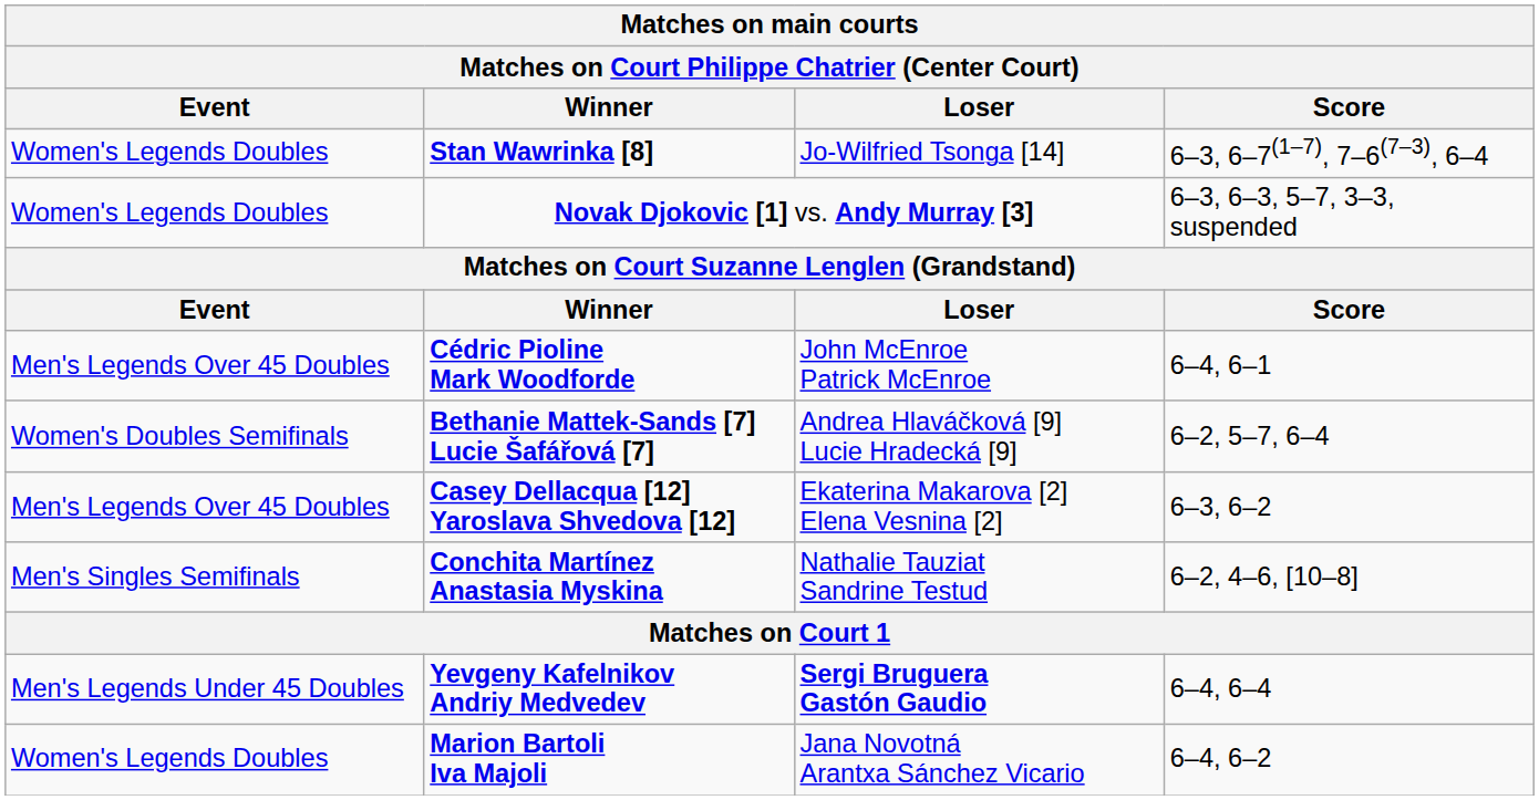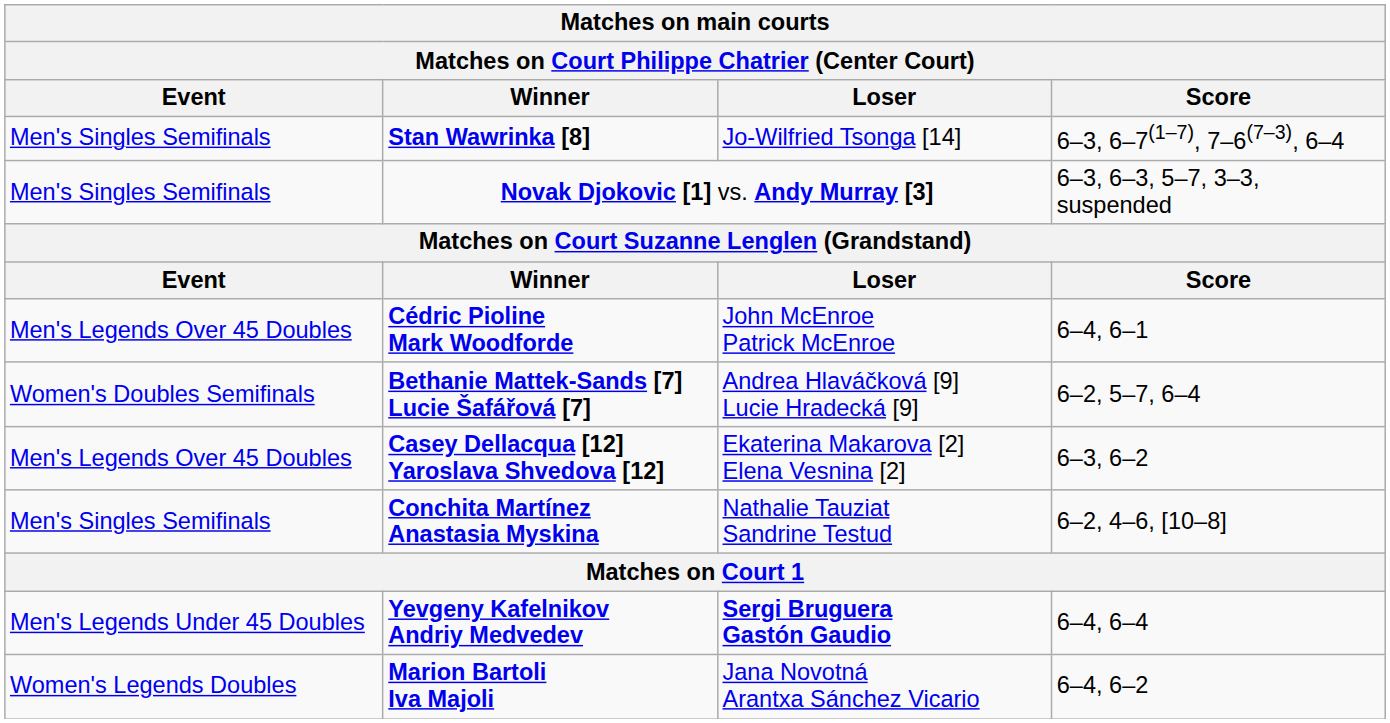Stan Wawrinka [8] | Event: Women's Legends Doubles -> Men's Singles Semifinals
Novak Djokovic [1] vs. Andy Murray [3] | Event: Women's Legends Doubles -> Men's Singles Semifinals
